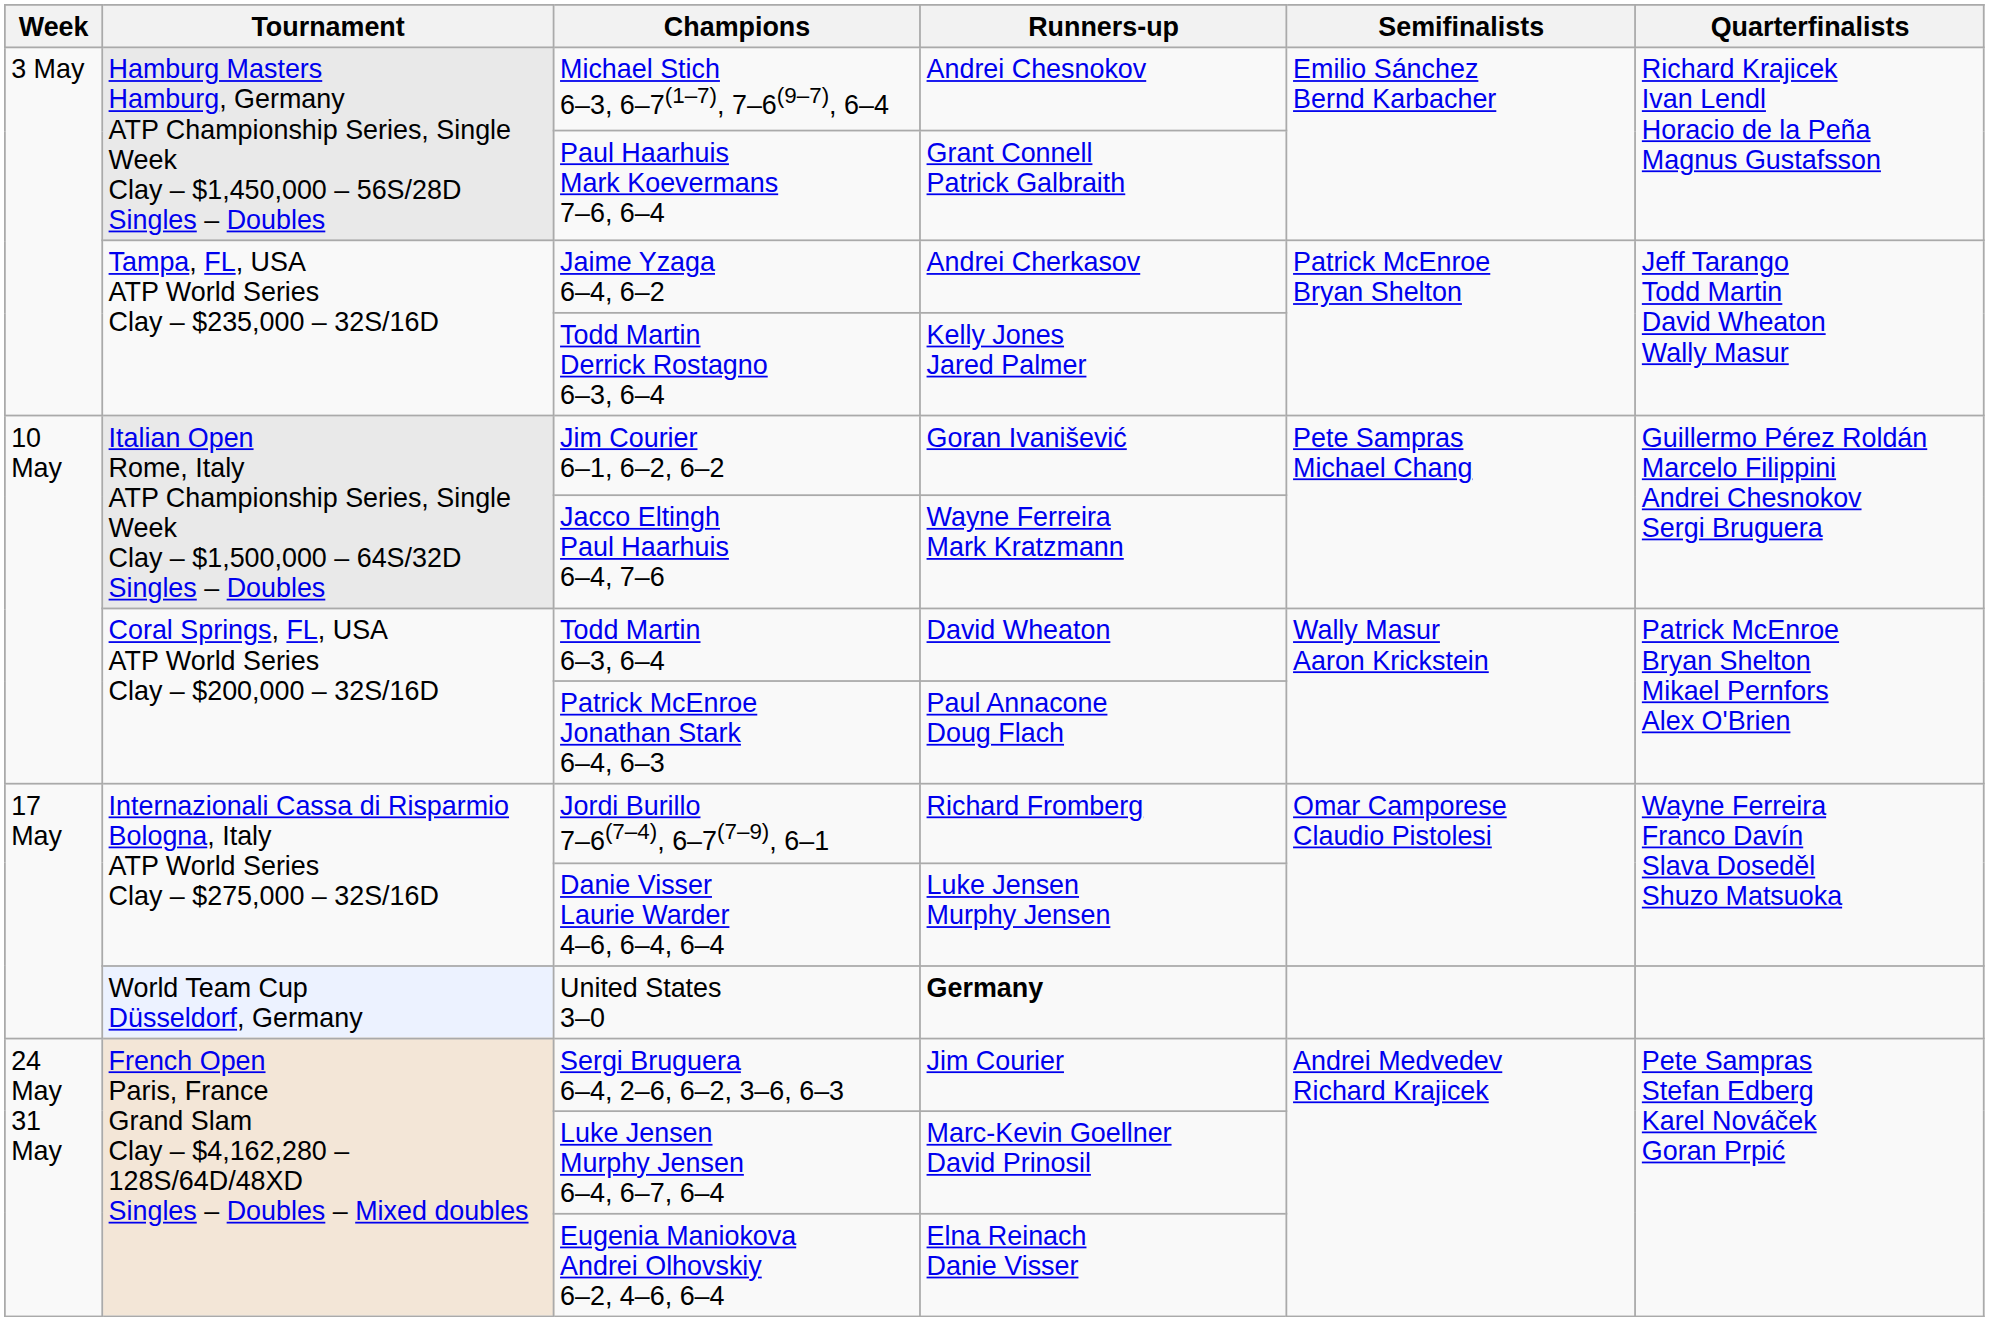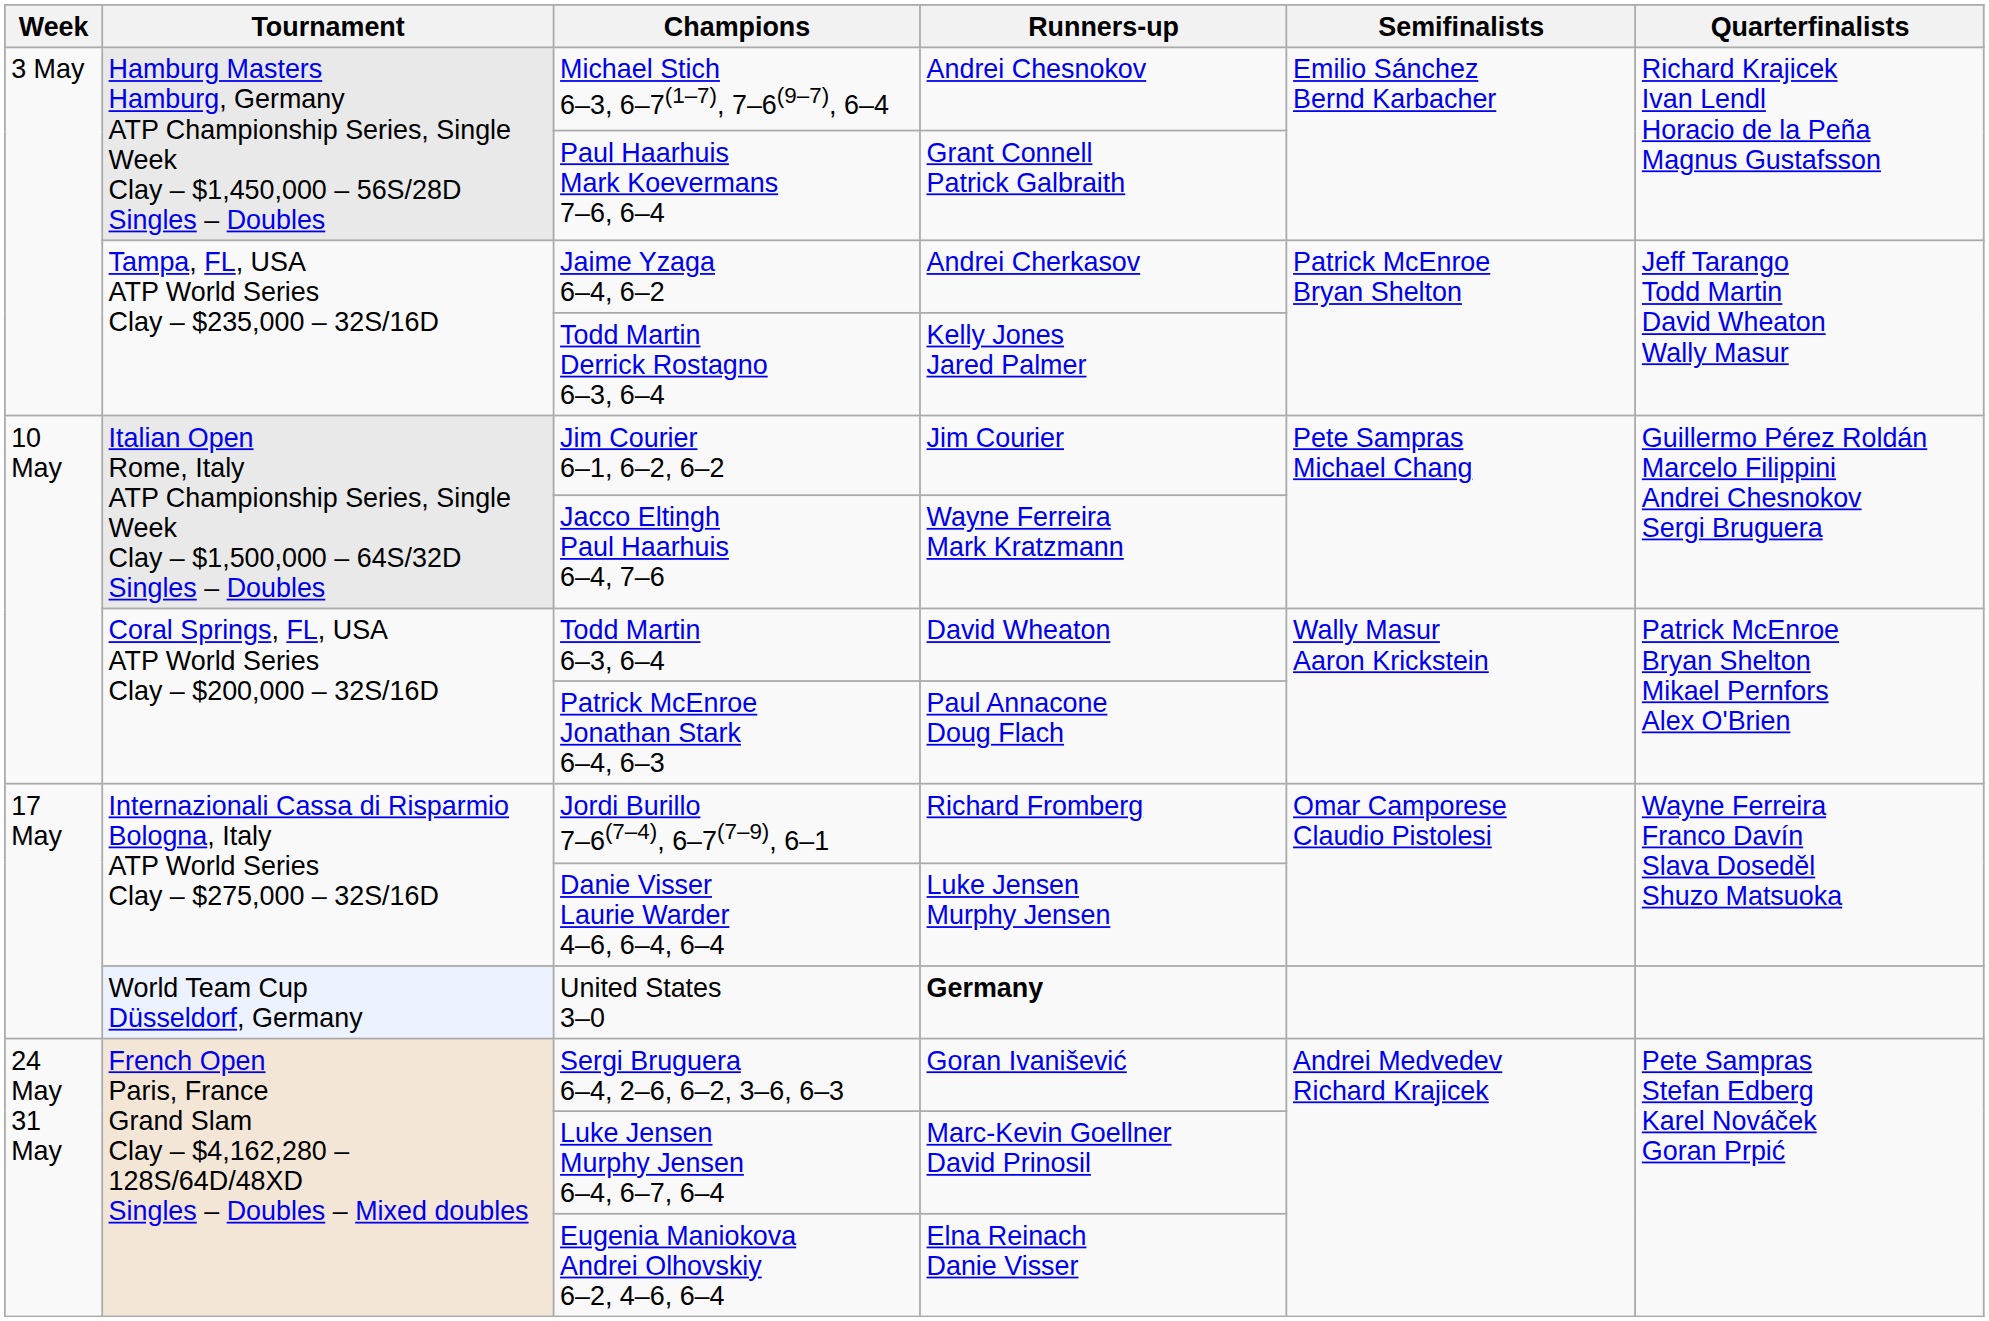Jim Courier 6–1, 6–2, 6–2 | Runners-up: Goran Ivanišević -> Jim Courier
Sergi Bruguera 6–4, 2–6, 6–2, 3–6, 6–3 | Runners-up: Jim Courier -> Goran Ivanišević
